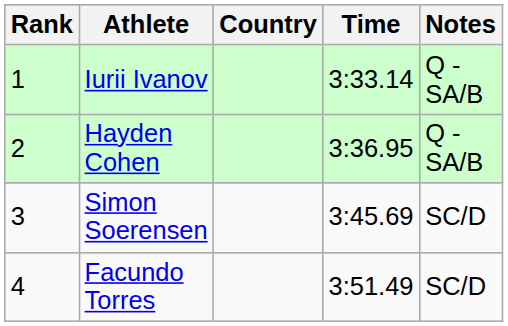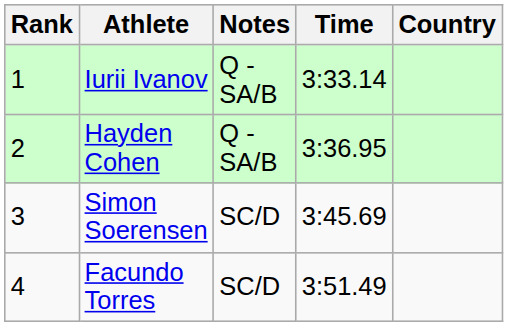columns swapped: Country <-> Notes
